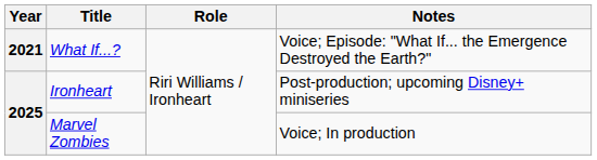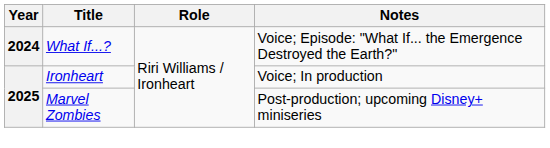What If...? | Year: 2021 -> 2024
Ironheart | Notes: Post-production; upcoming Disney+ miniseries -> Voice; In production
Marvel Zombies | Notes: Voice; In production -> Post-production; upcoming Disney+ miniseries
